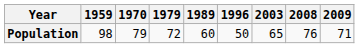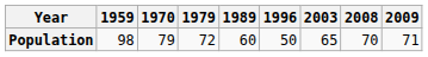Population | 2008: 76 -> 70
